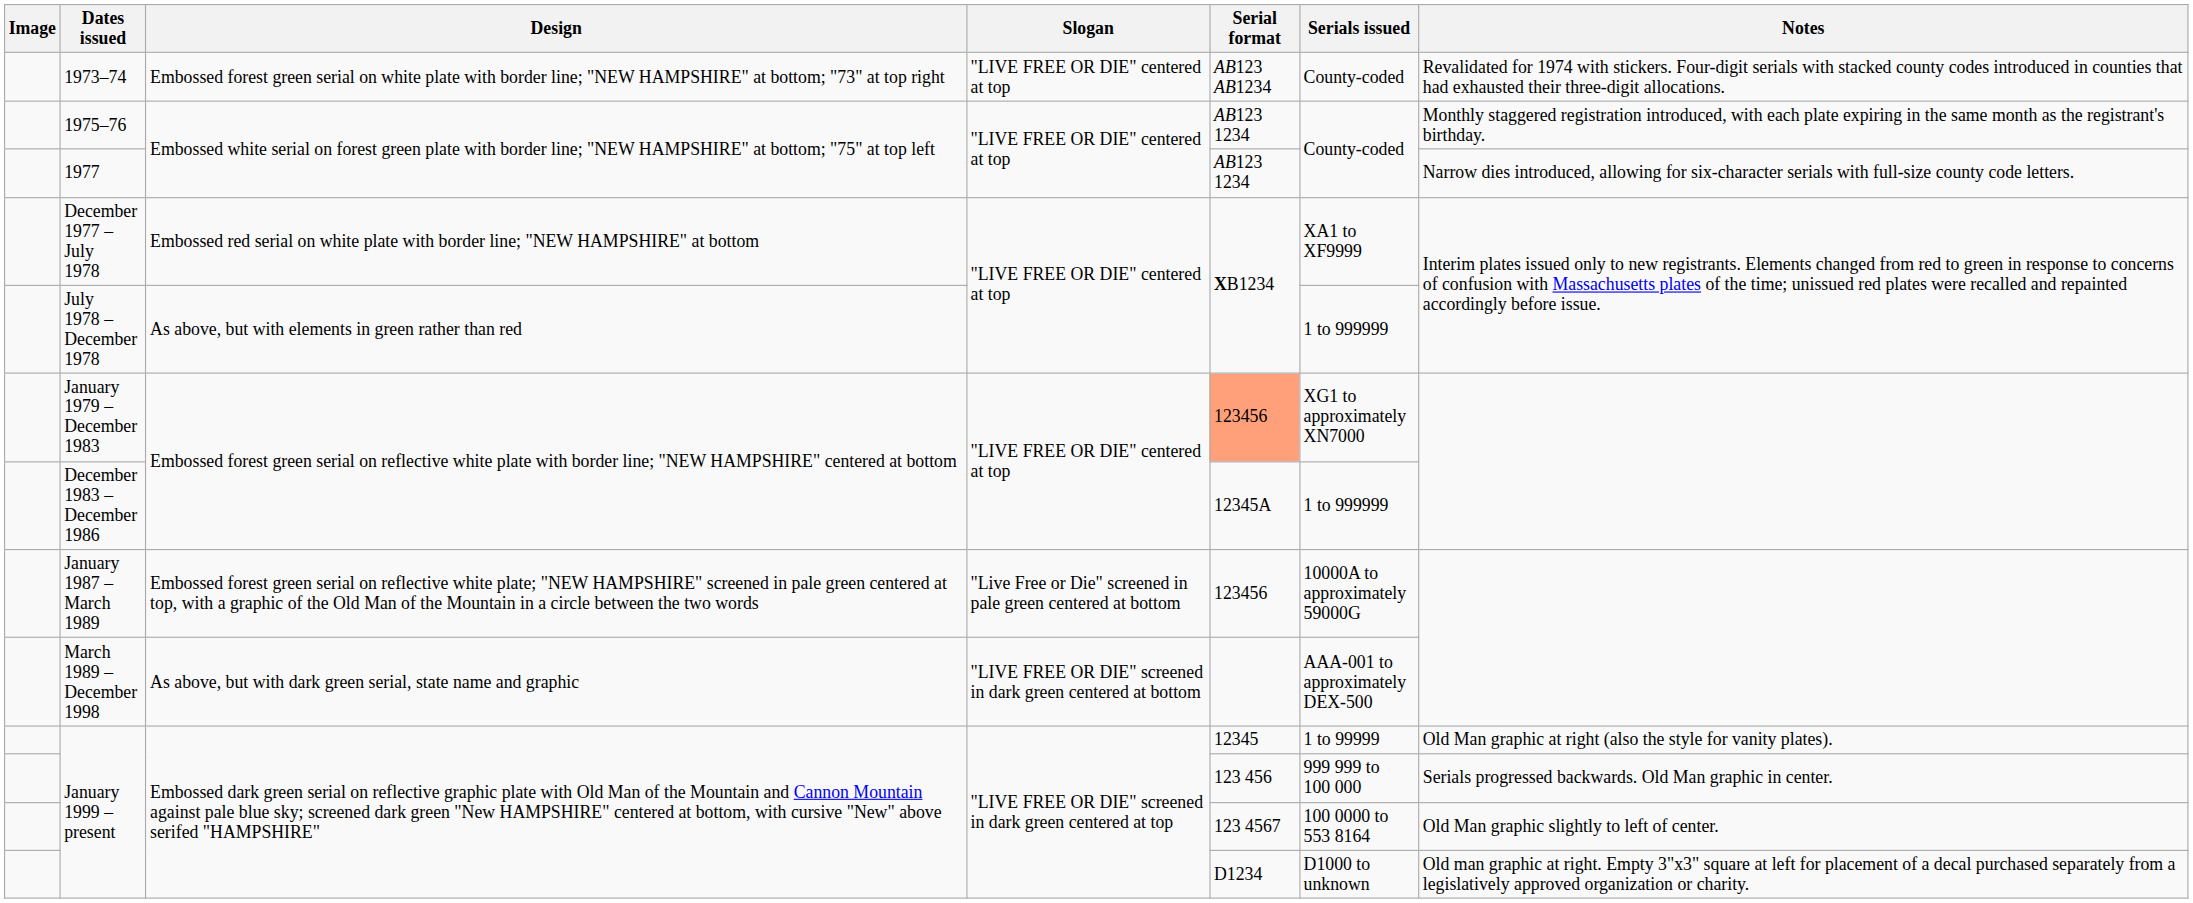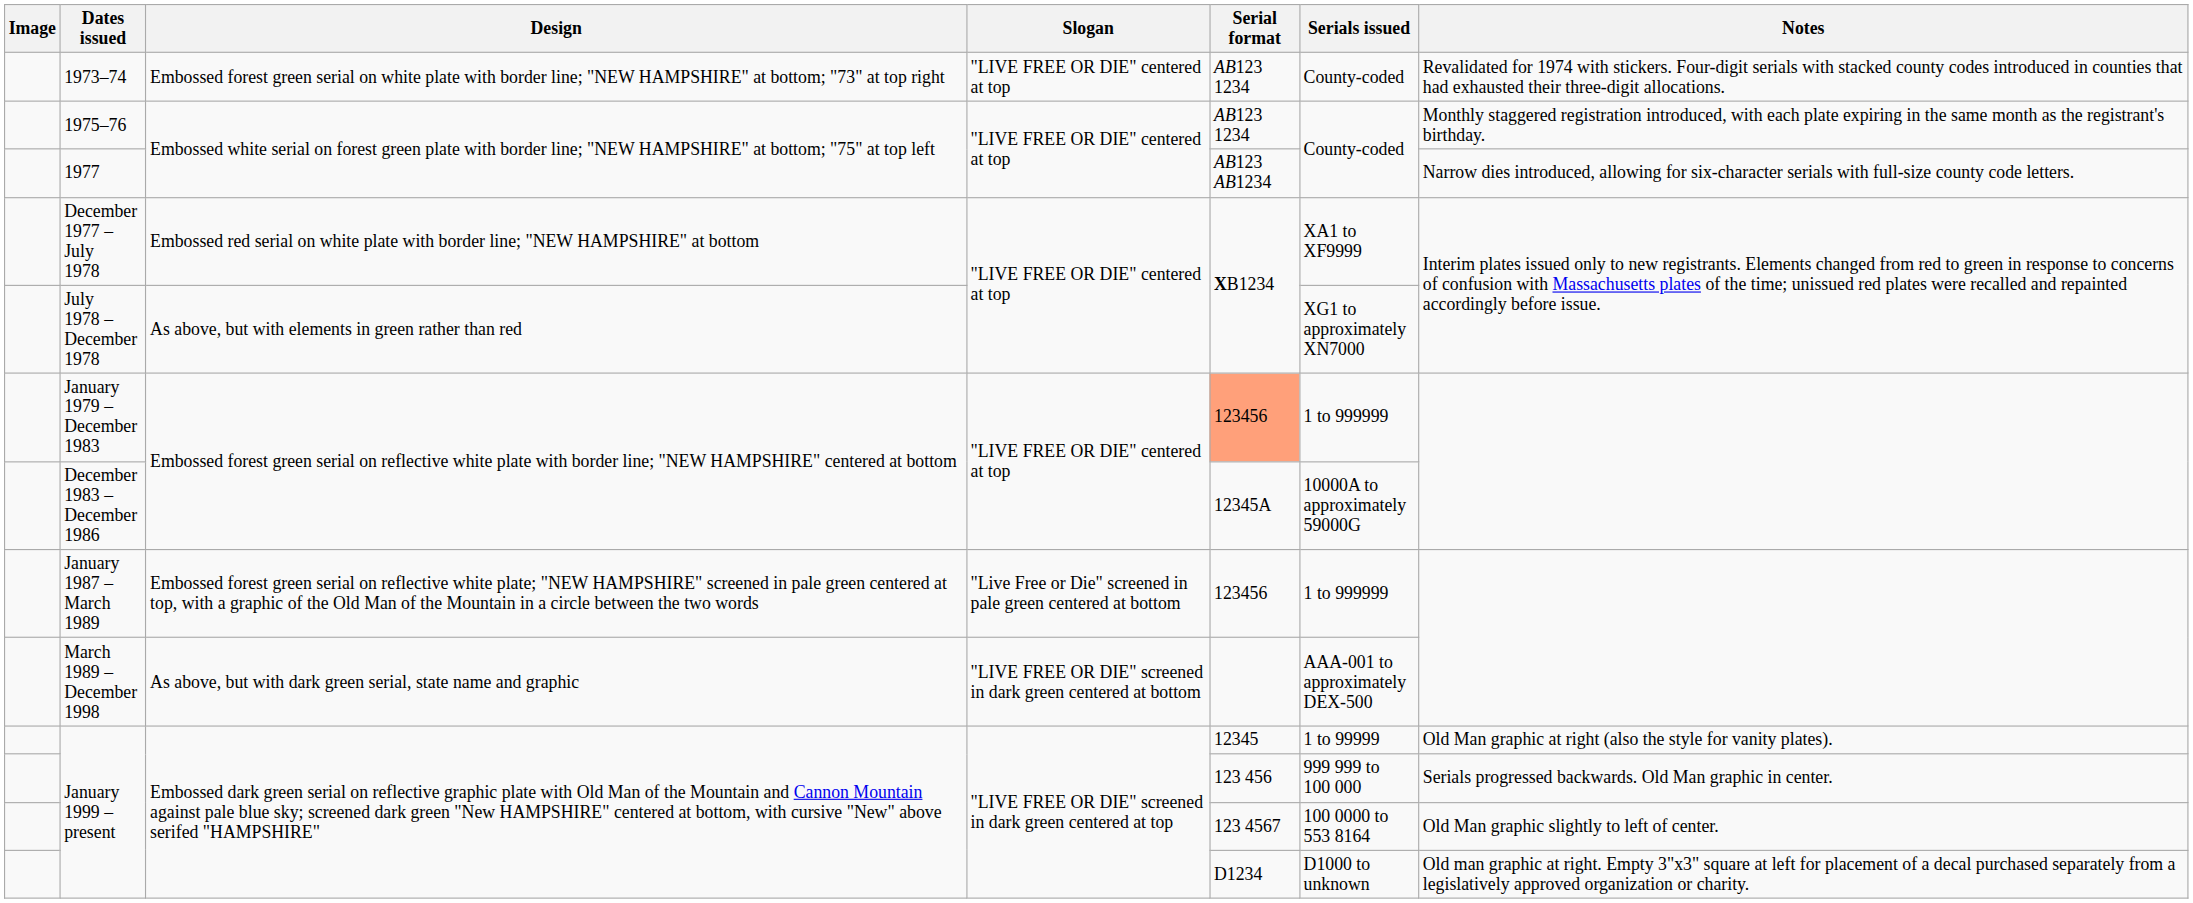1973–74 | Serial format: AB123 AB1234 -> AB123 1234
1977 | Serial format: AB123 1234 -> AB123 AB1234
July 1978 – December 1978 | Serials issued: 1 to 999999 -> XG1 to approximately XN7000
January 1979 – December 1983 | Serials issued: XG1 to approximately XN7000 -> 1 to 999999
December 1983 – December 1986 | Serials issued: 1 to 999999 -> 10000A to approximately 59000G
January 1987 – March 1989 | Serials issued: 10000A to approximately 59000G -> 1 to 999999
